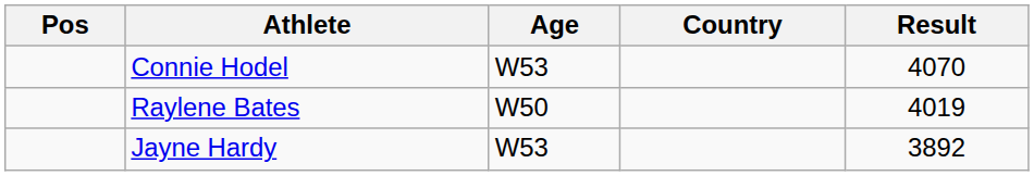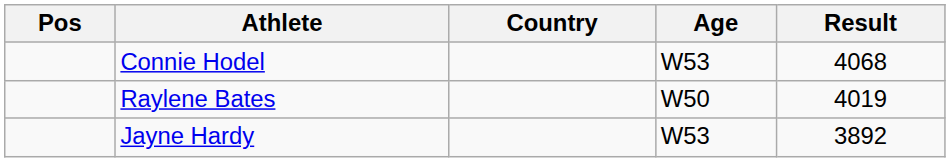columns swapped: Age <-> Country
Connie Hodel | Result: 4070 -> 4068
